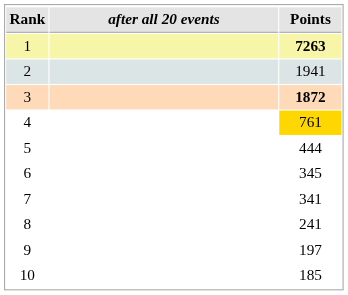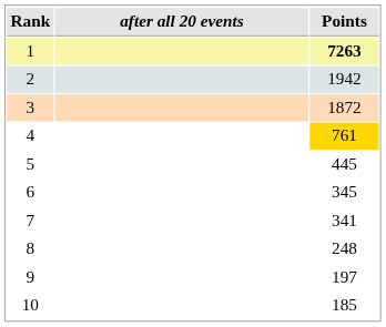2 | Points: 1941 -> 1942
3 | Points: bold -> normal
5 | Points: 444 -> 445
8 | Points: 241 -> 248
